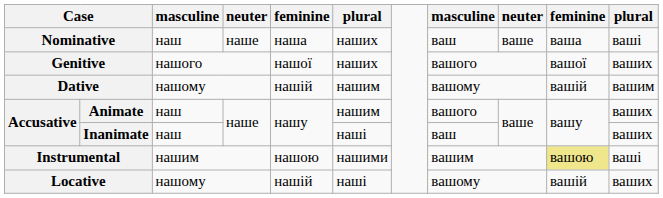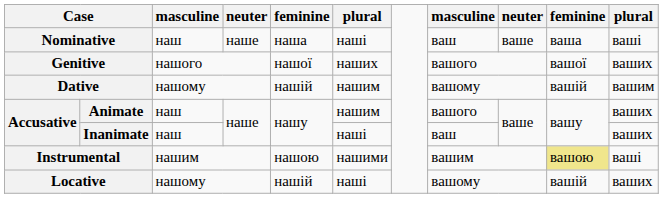Nominative | column 6: наших -> наші
